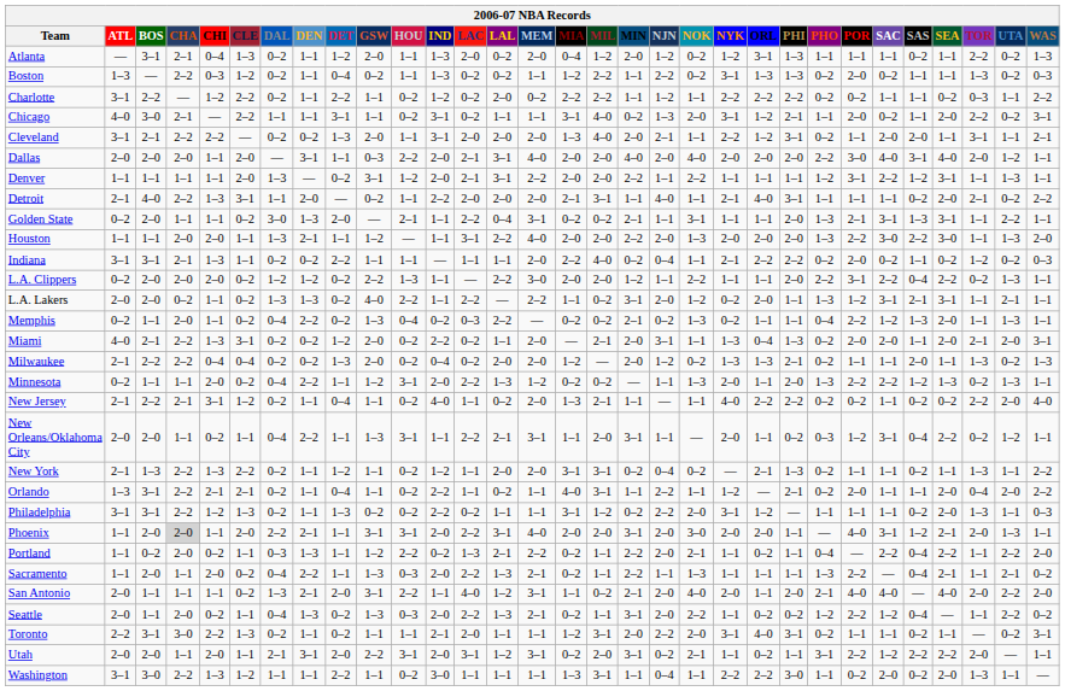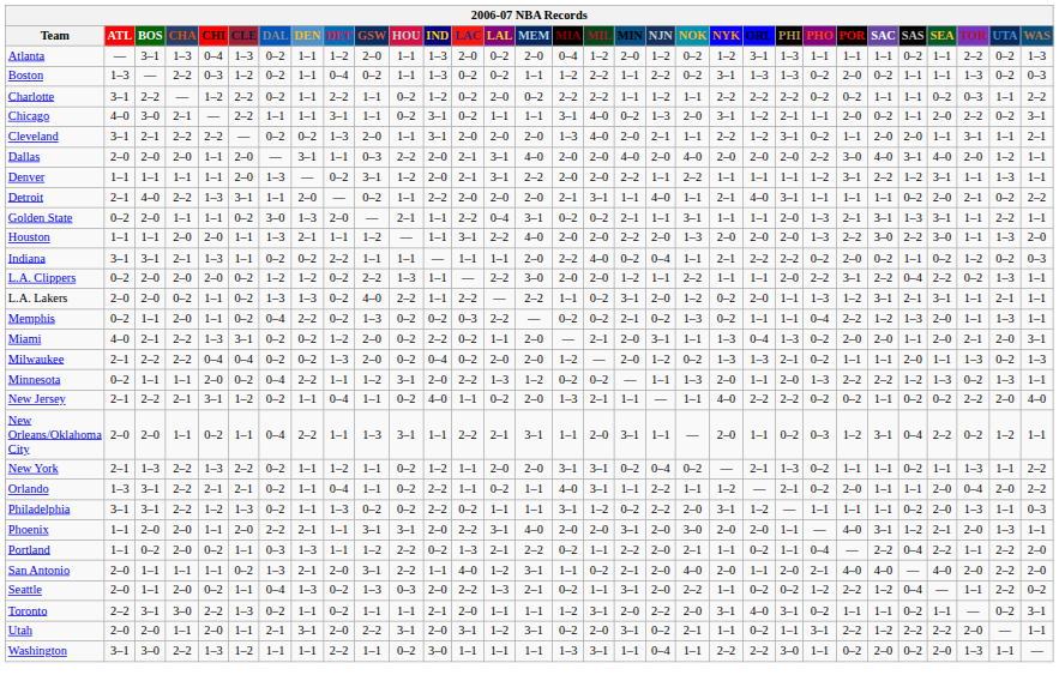Atlanta | CHA: 2–1 -> 1–3
Memphis | HOU: 0–4 -> 0–2
Phoenix | CHA: lightgrey background -> no background
- row: Sacramento | 1–1 | 2–0 | 1–1 | 2–0 | 0–2 | 0–4 | 2–2 | 1–1 | 1–3 | 0–3 | 2–0 | 2–2 | 1–3 | 2–1 | 0–2 | 1–1 | 2–2 | 1–1 | 1–3 | 1–1 | 1–1 | 1–1 | 1–3 | 2–2 | — | 0–4 | 2–1 | 1–1 | 2–1 | 0–2
